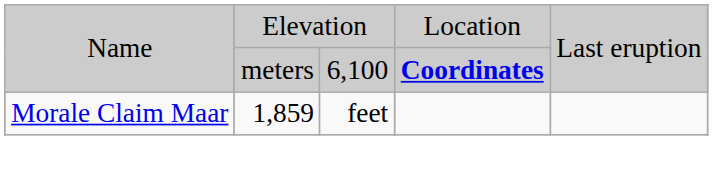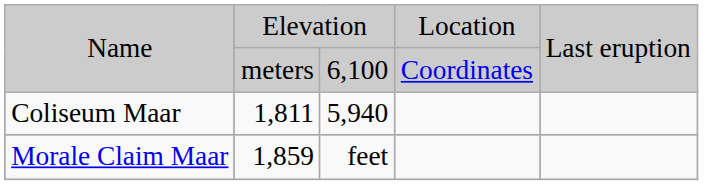Name / meters | column 4: bold -> normal
+ row: Coliseum Maar | 1,811 | 5,940
